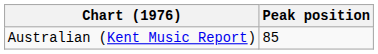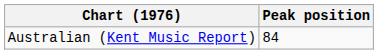Australian (Kent Music Report) | Peak position: 85 -> 84
